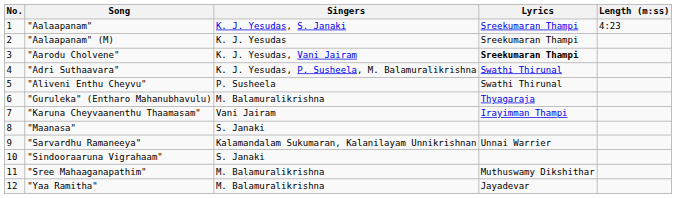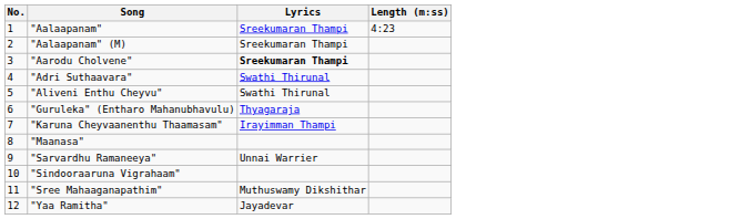- column: Singers | K. J. Yesudas, S. Janaki | K. J. Yesudas | K. J. Yesudas, Vani Jairam | K. J. Yesudas, P. Susheela, M. Balamuralikrishna | P. Susheela | M. Balamuralikrishna | Vani Jairam | S. Janaki | Kalamandalam Sukumaran, Kalanilayam Unnikrishnan | S. Janaki | M. Balamuralikrishna | M. Balamuralikrishna
